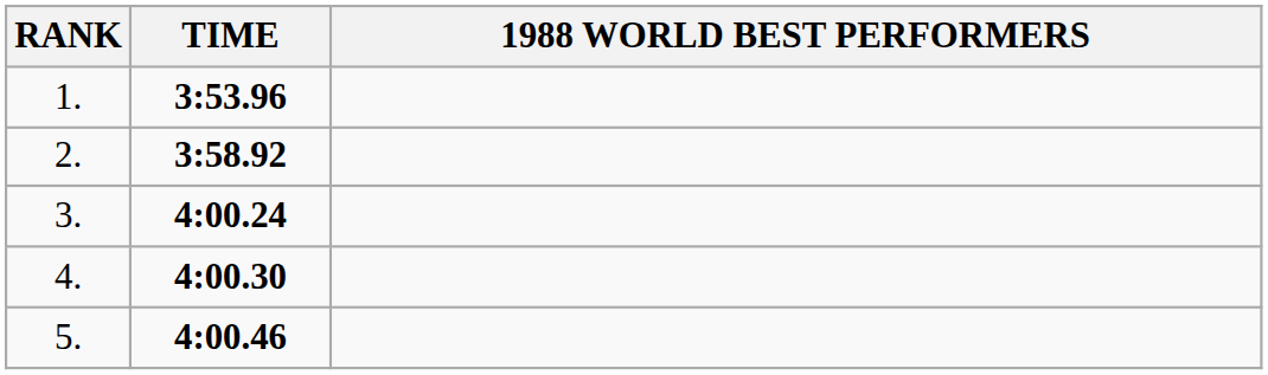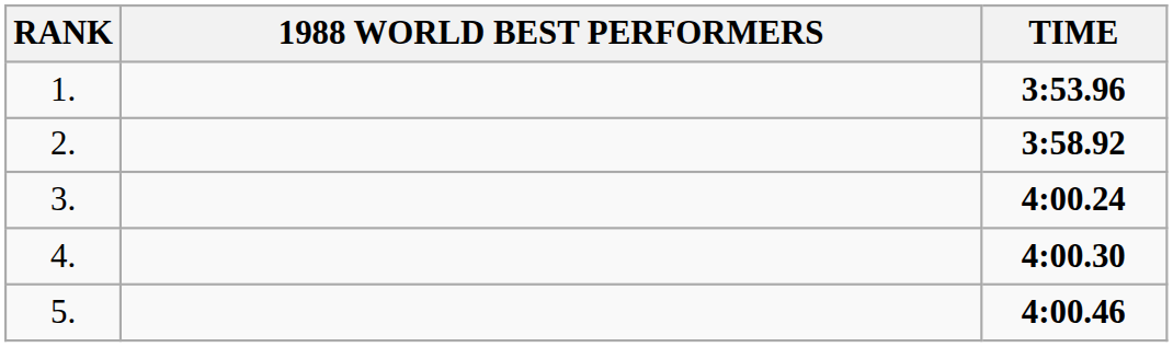columns swapped: 1988 WORLD BEST PERFORMERS <-> TIME
